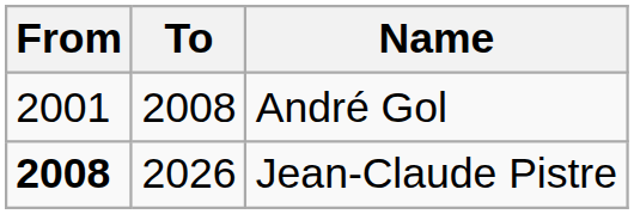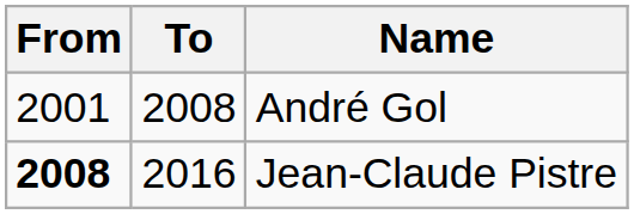Jean-Claude Pistre | To: 2026 -> 2016
